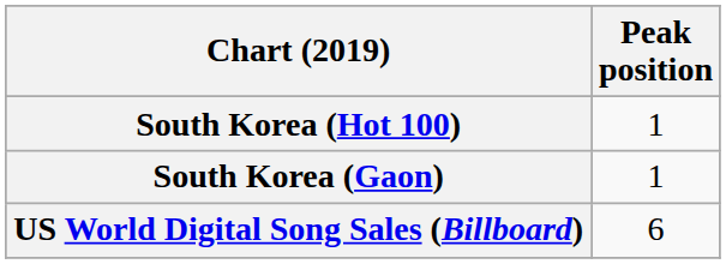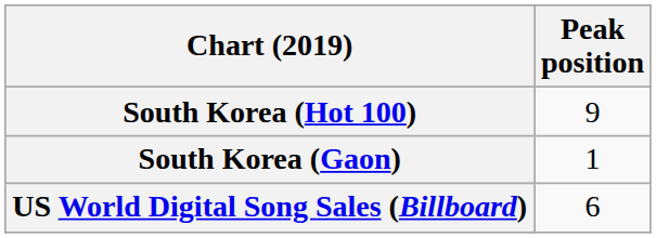South Korea (Hot 100) | Peak position: 1 -> 9
